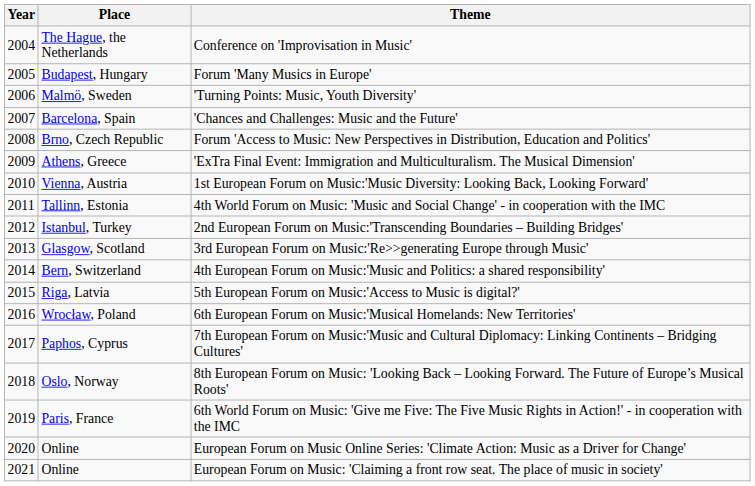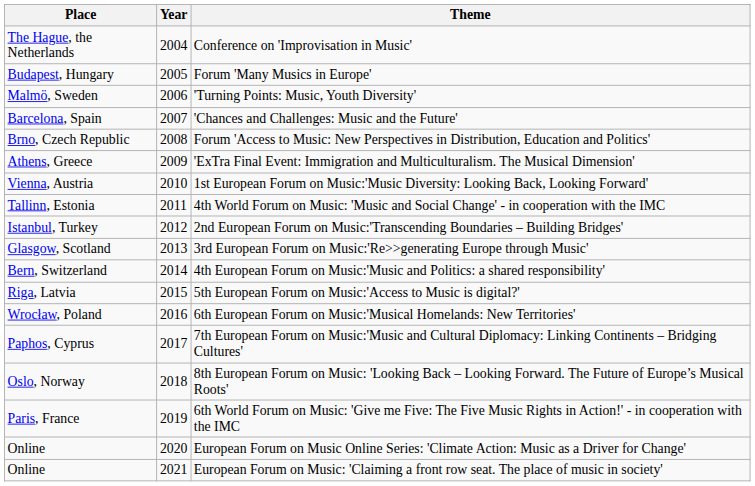columns swapped: Year <-> Place
